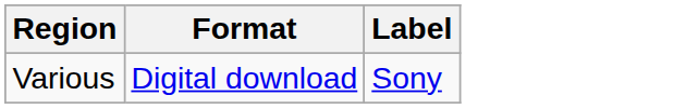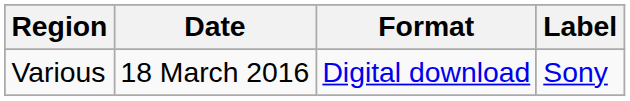+ column: Date | 18 March 2016
